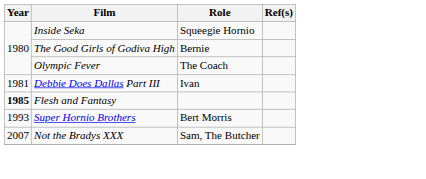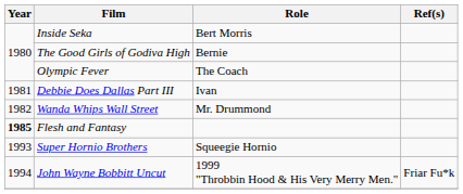Inside Seka | Role: Squeegie Hornio -> Bert Morris
+ row: 1982 | Wanda Whips Wall Street | Mr. Drummond
Super Hornio Brothers | Role: Bert Morris -> Squeegie Hornio
+ row: 1994 | John Wayne Bobbitt Uncut | 1999 "Throbbin Hood & His Very Merry Men." | Friar Fu*k
- row: 2007 | Not the Bradys XXX | Sam, The Butcher
